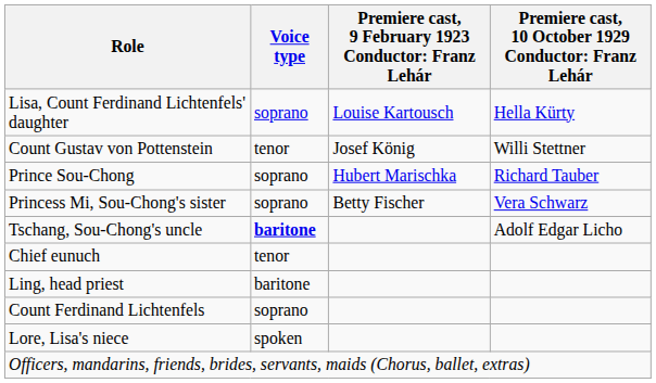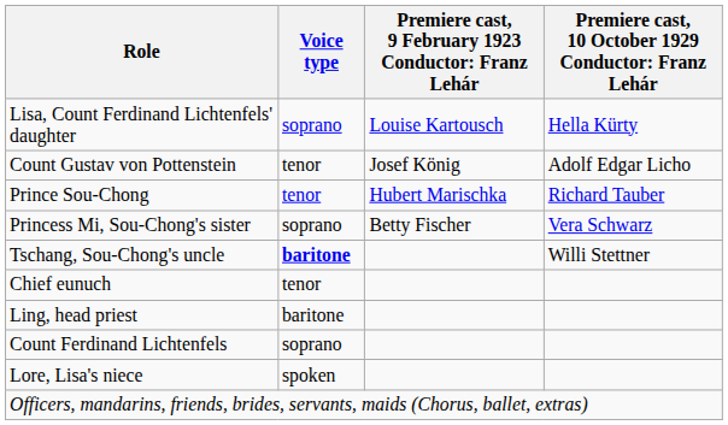Count Gustav von Pottenstein | column 4: Willi Stettner -> Adolf Edgar Licho
Prince Sou-Chong | Voice type: soprano -> tenor
Tschang, Sou-Chong's uncle | column 4: Adolf Edgar Licho -> Willi Stettner
